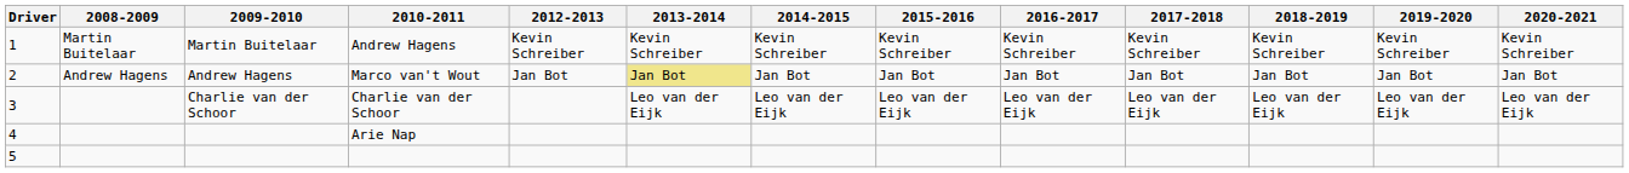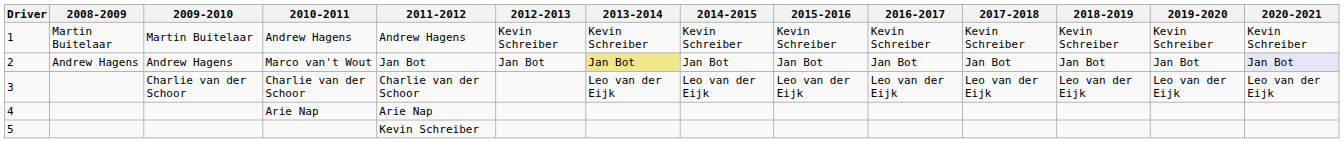+ column: 2011-2012 | Andrew Hagens | Jan Bot | Charlie van der Schoor | Arie Nap | Kevin Schreiber
Marco van't Wout | 2020-2021: no background -> lavender background
